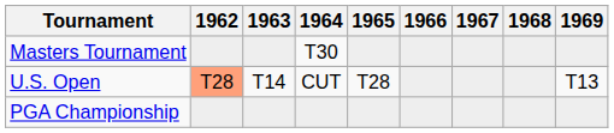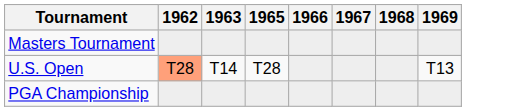- column: 1964 | T30 | CUT
